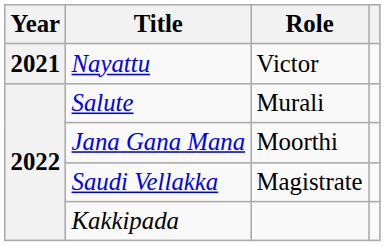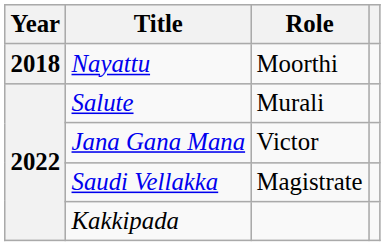Nayattu | Year: 2021 -> 2018
Nayattu | Role: Victor -> Moorthi
Jana Gana Mana | Role: Moorthi -> Victor
